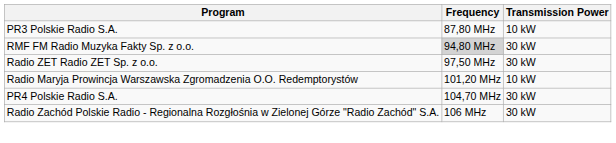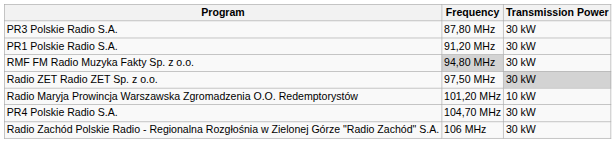PR3 Polskie Radio S.A. | Transmission Power: 10 kW -> 30 kW
+ row: PR1 Polskie Radio S.A. | 91,20 MHz | 30 kW
Radio ZET Radio ZET Sp. z o.o. | Transmission Power: no background -> lightgrey background
